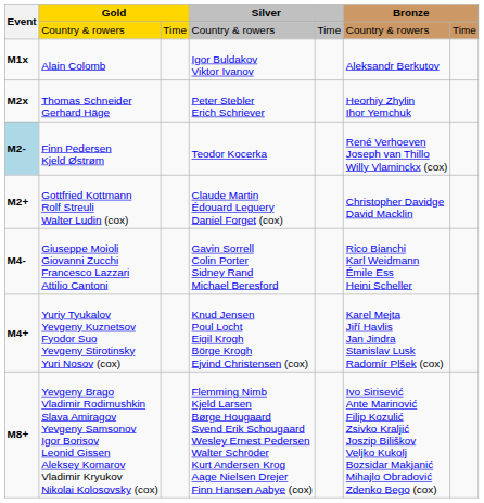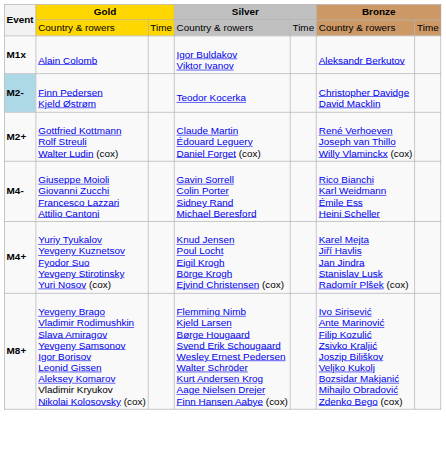- row: M2x | Thomas Schneider Gerhard Häge | Peter Stebler Erich Schriever | Heorhiy Zhylin Ihor Yemchuk
Finn Pedersen Kjeld Østrøm | column 6: René Verhoeven Joseph van Thillo Willy Vlaminckx (cox) -> Christopher Davidge David Macklin
Gottfried Kottmann Rolf Streuli Walter Ludin (cox) | column 6: Christopher Davidge David Macklin -> René Verhoeven Joseph van Thillo Willy Vlaminckx (cox)
